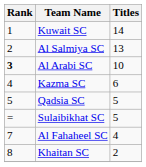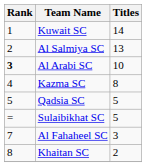Kazma SC | Titles: 6 -> 8
Al Fahaheel SC | Titles: 4 -> 3
